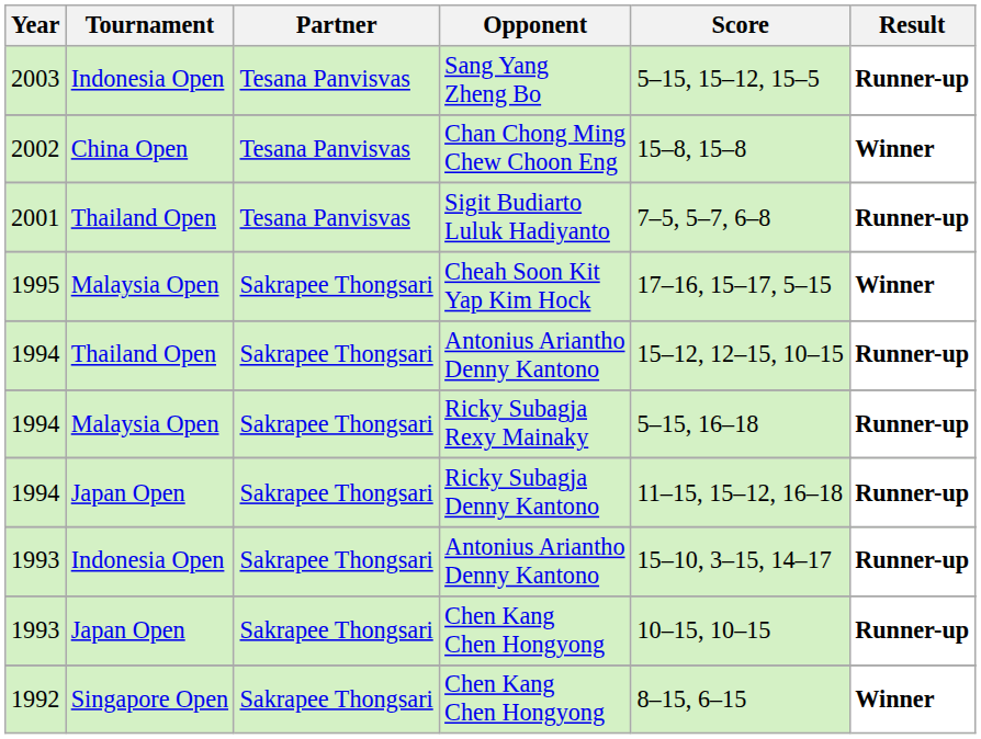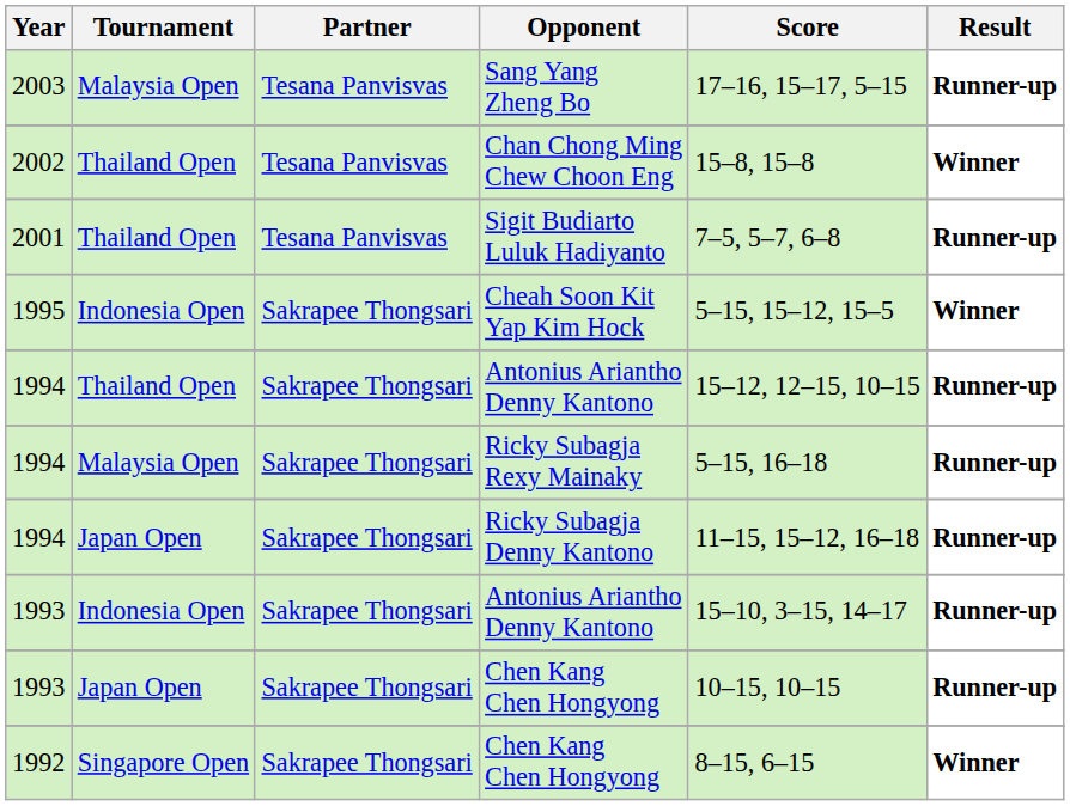Sang Yang Zheng Bo | Tournament: Indonesia Open -> Malaysia Open
Sang Yang Zheng Bo | Score: 5–15, 15–12, 15–5 -> 17–16, 15–17, 5–15
Chan Chong Ming Chew Choon Eng | Tournament: China Open -> Thailand Open
Cheah Soon Kit Yap Kim Hock | Tournament: Malaysia Open -> Indonesia Open
Cheah Soon Kit Yap Kim Hock | Score: 17–16, 15–17, 5–15 -> 5–15, 15–12, 15–5
